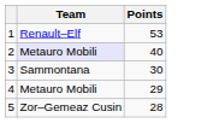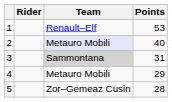+ column: Rider
3 | Team: no background -> lightgrey background
3 | Points: 30 -> 31
